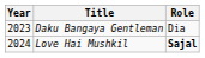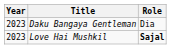Love Hai Mushkil | Year: 2024 -> 2023
